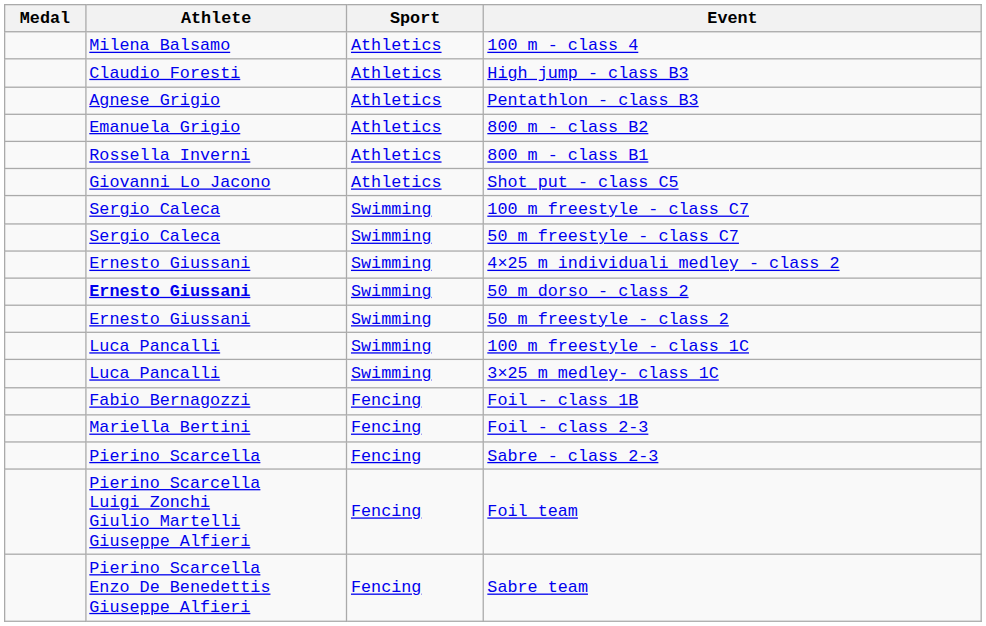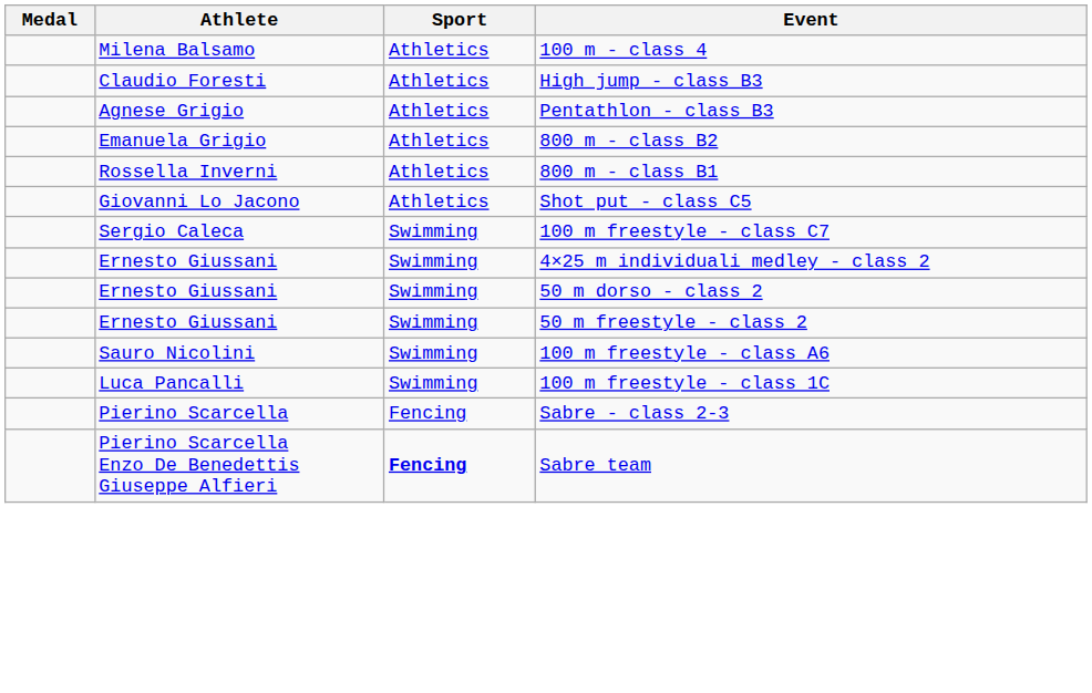- row: Sergio Caleca | Swimming | 50 m freestyle - class C7
50 m dorso - class 2 | Athlete: bold -> normal
+ row: Sauro Nicolini | Swimming | 100 m freestyle - class A6
- row: Luca Pancalli | Swimming | 3×25 m medley- class 1C
- row: Fabio Bernagozzi | Fencing | Foil - class 1B
- row: Mariella Bertini | Fencing | Foil - class 2-3
- row: Pierino Scarcella Luigi Zonchi Giulio Martelli Giuseppe Alfieri | Fencing | Foil team
Sabre team | Sport: normal -> bold
